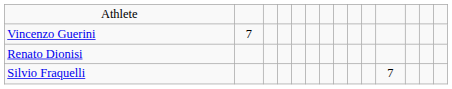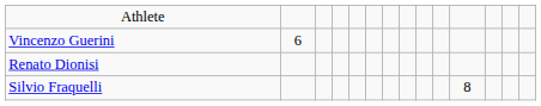Vincenzo Guerini | column 2: 7 -> 6
Silvio Fraquelli | column 11: 7 -> 8
